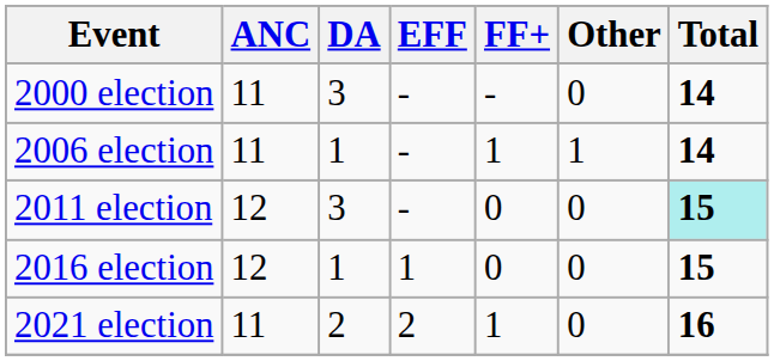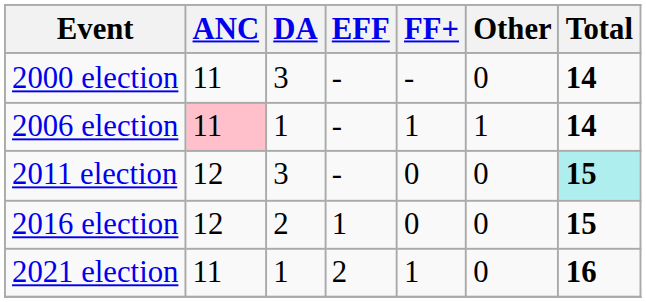2006 election | ANC: no background -> pink background
2016 election | DA: 1 -> 2
2021 election | DA: 2 -> 1
